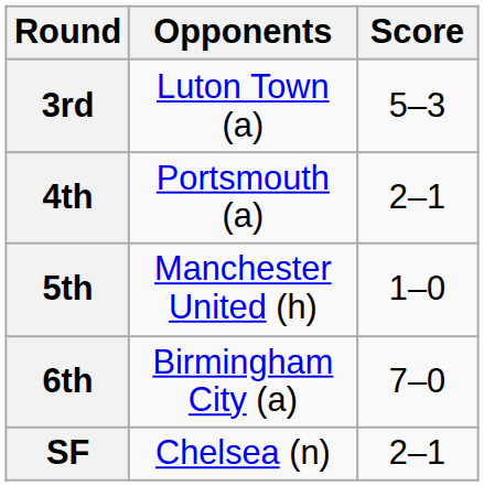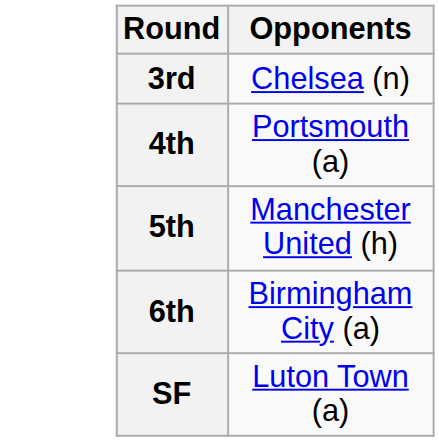- column: Score | 5–3 | 2–1 | 1–0 | 7–0 | 2–1
3rd | Opponents: Luton Town (a) -> Chelsea (n)
SF | Opponents: Chelsea (n) -> Luton Town (a)
